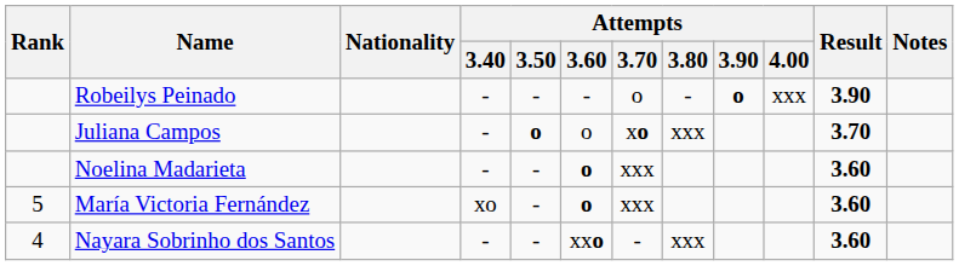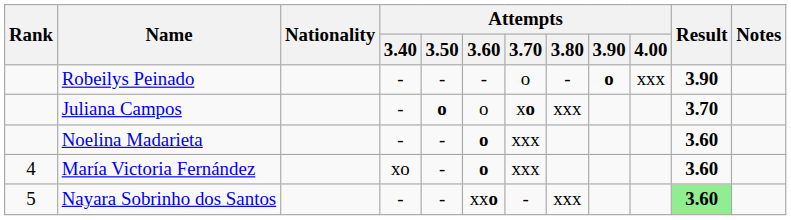María Victoria Fernández | Rank: 5 -> 4
Nayara Sobrinho dos Santos | Rank: 4 -> 5
Nayara Sobrinho dos Santos | Result: no background -> lightgreen background
